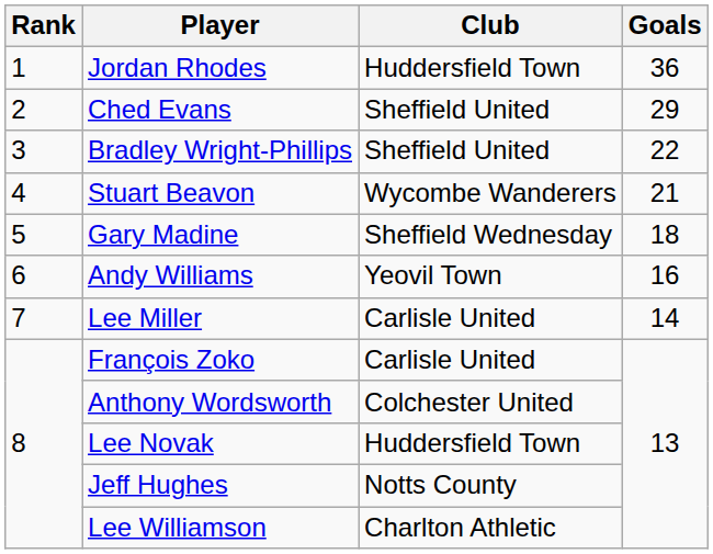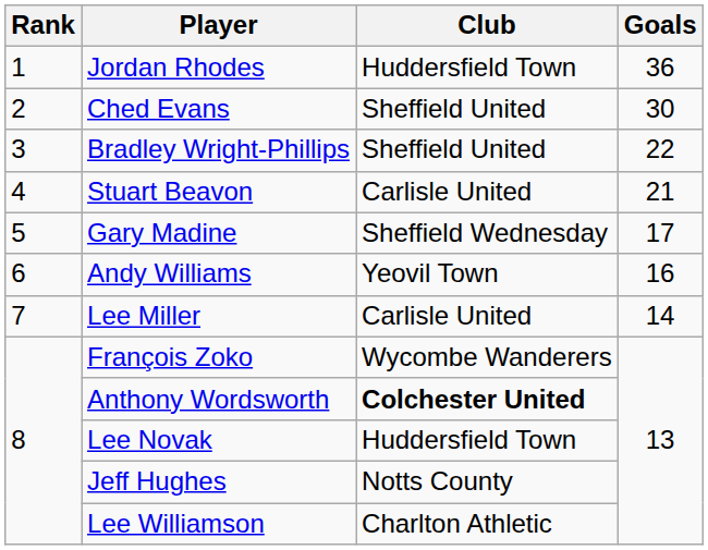Ched Evans | Goals: 29 -> 30
Stuart Beavon | Club: Wycombe Wanderers -> Carlisle United
Gary Madine | Goals: 18 -> 17
François Zoko | Club: Carlisle United -> Wycombe Wanderers
Anthony Wordsworth | Club: normal -> bold
